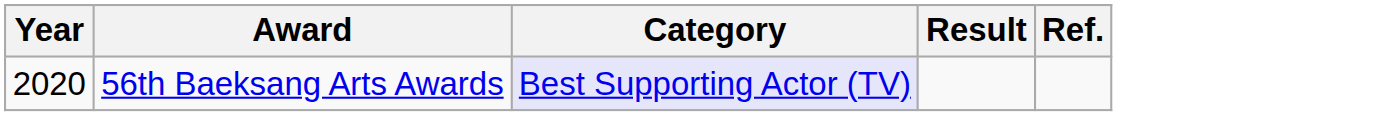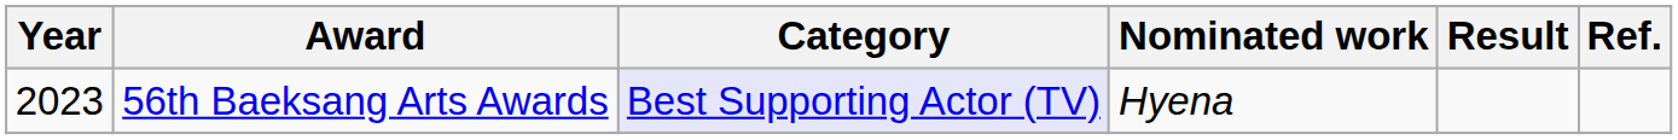+ column: Nominated work | Hyena
56th Baeksang Arts Awards | Year: 2020 -> 2023
